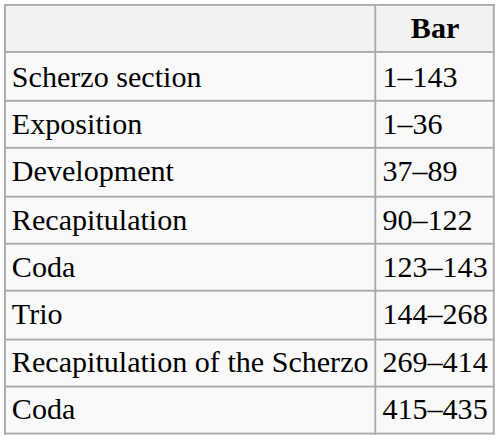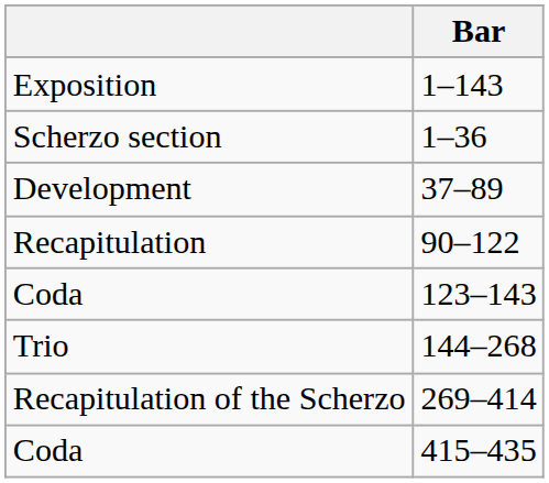1–143 | column 1: Scherzo section -> Exposition
1–36 | column 1: Exposition -> Scherzo section
